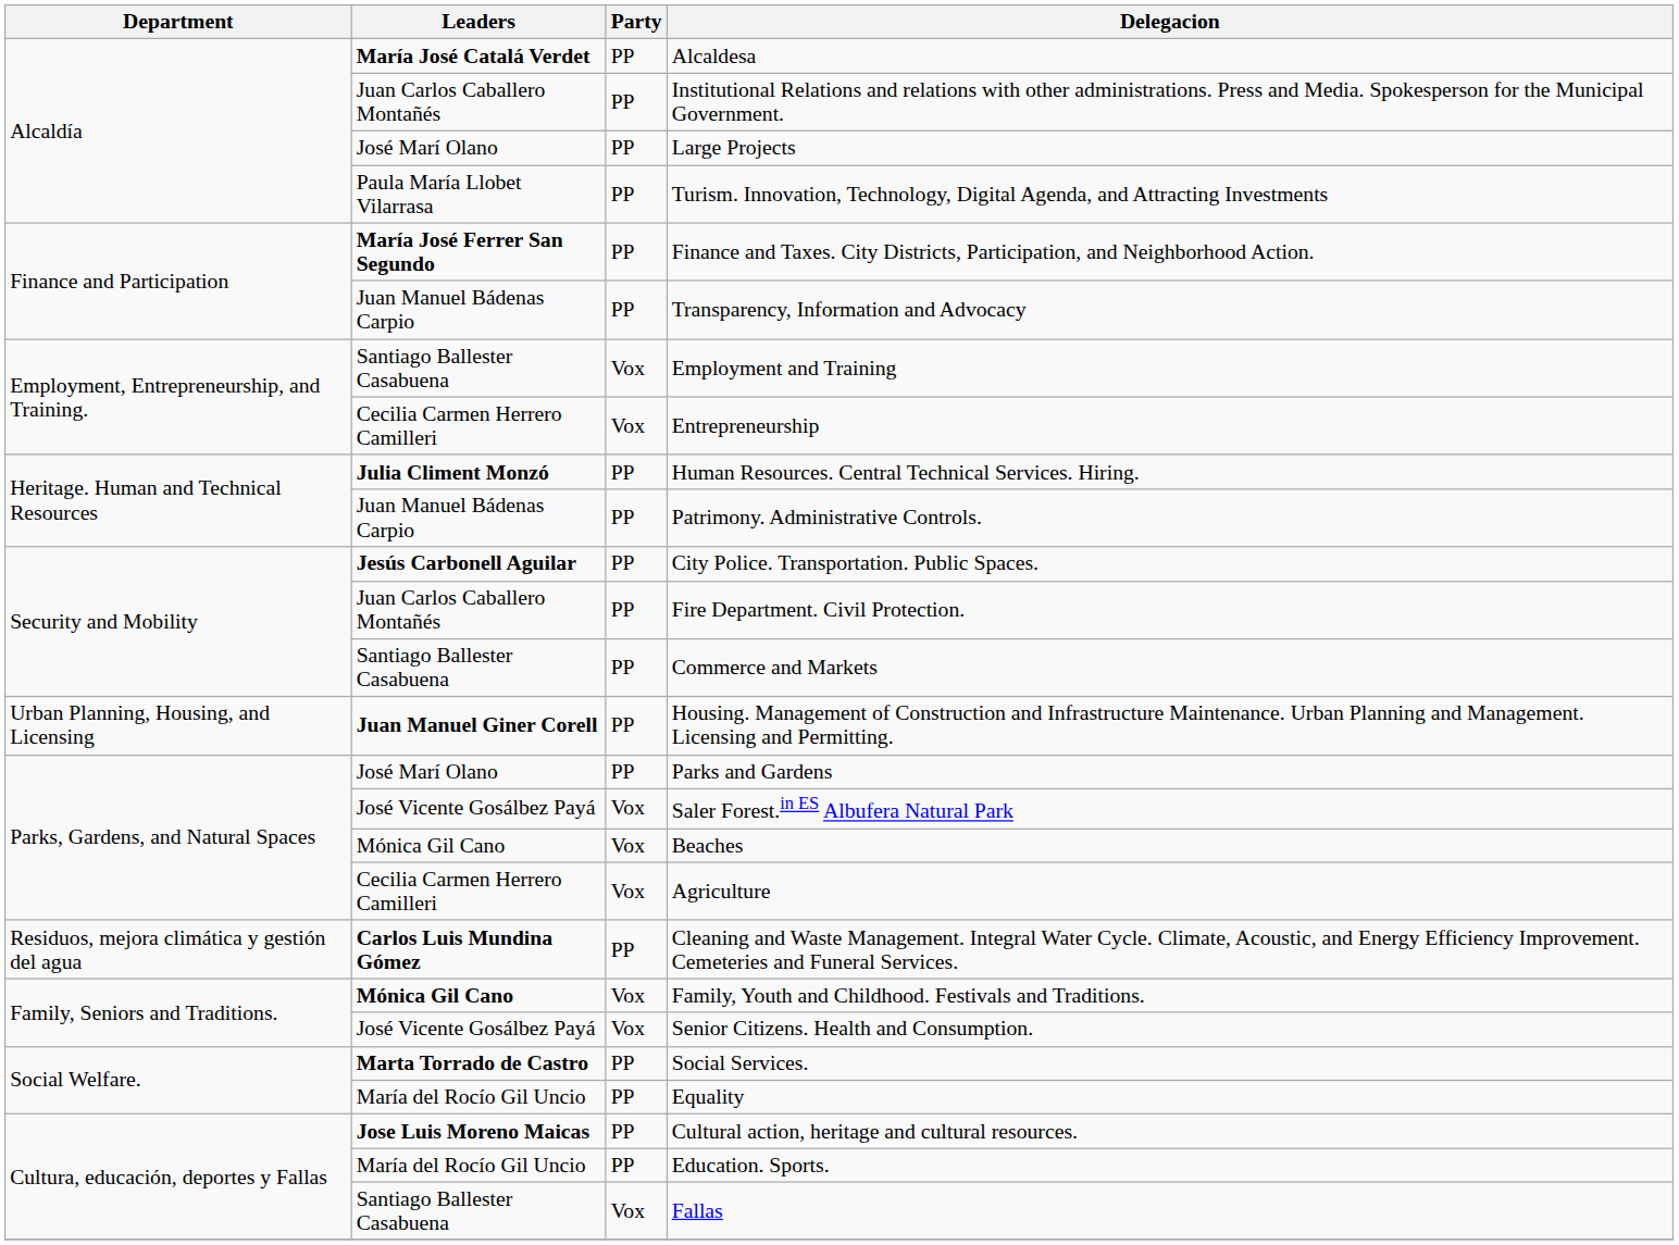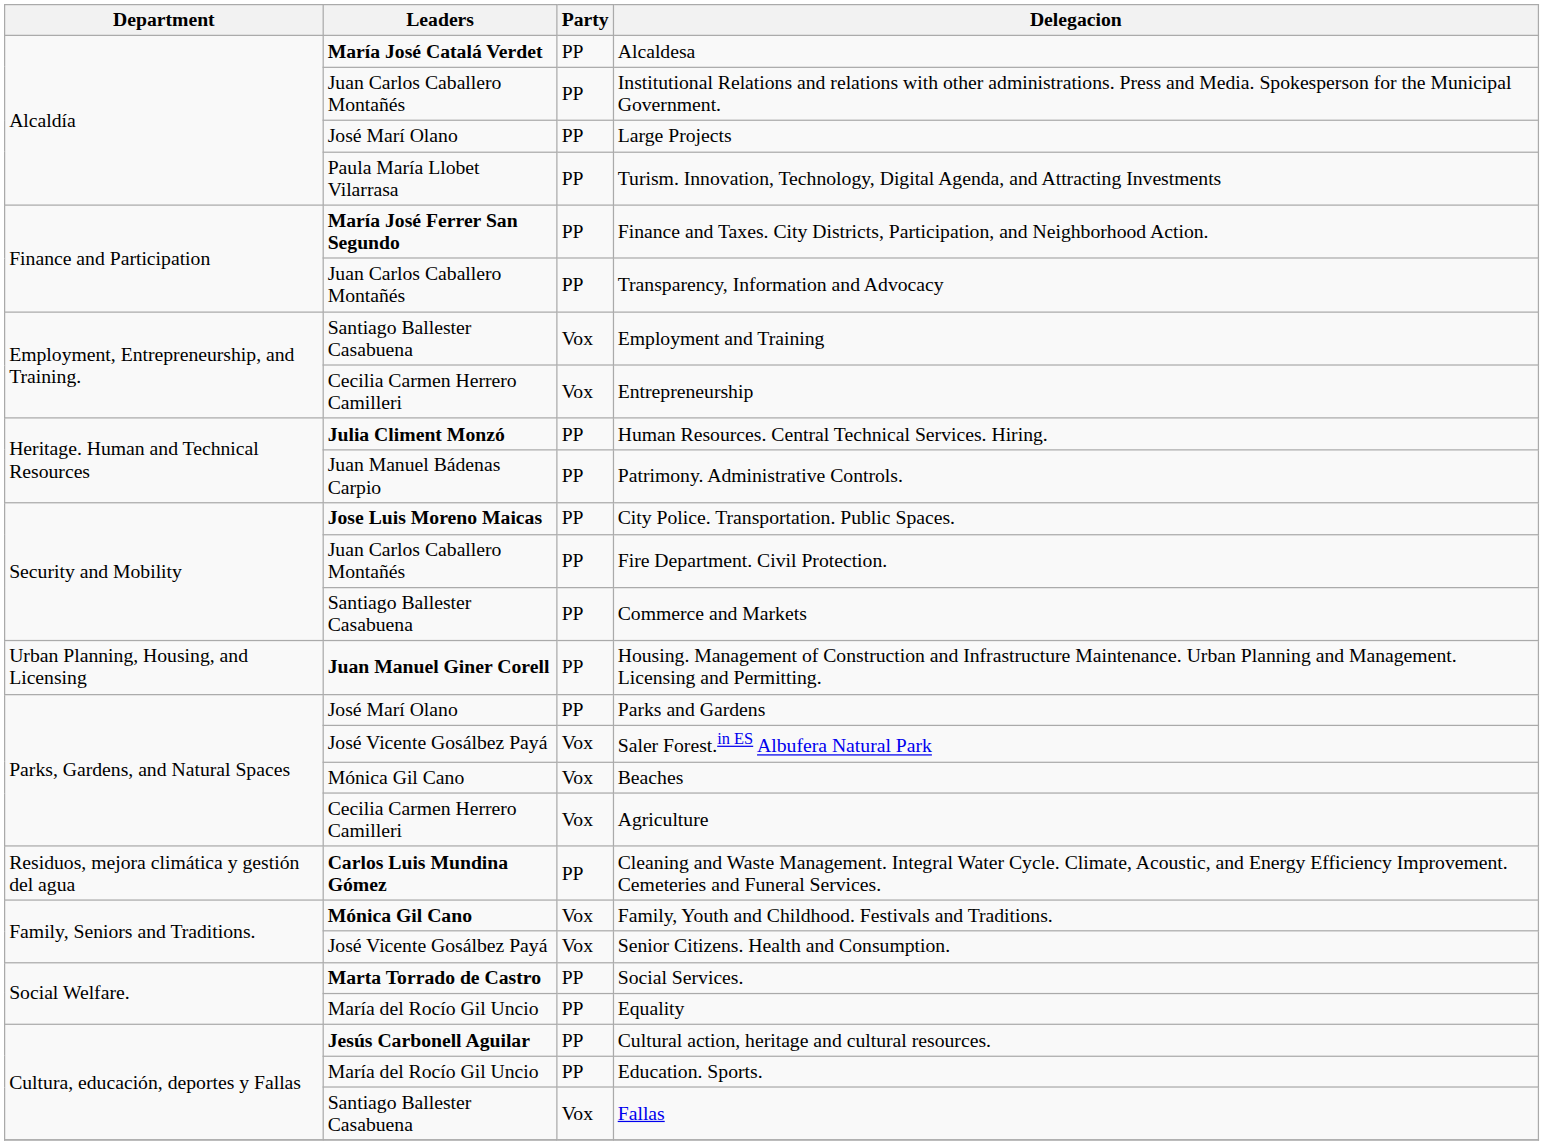Transparency, Information and Advocacy | Leaders: Juan Manuel Bádenas Carpio -> Juan Carlos Caballero Montañés
City Police. Transportation. Public Spaces. | Leaders: Jesús Carbonell Aguilar -> Jose Luis Moreno Maicas
Cultural action, heritage and cultural resources. | Leaders: Jose Luis Moreno Maicas -> Jesús Carbonell Aguilar
